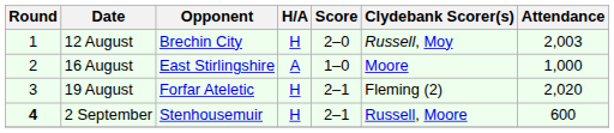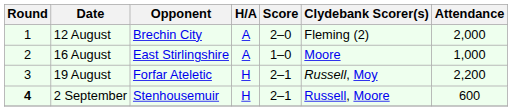12 August | H/A: H -> A
12 August | Clydebank Scorer(s): Russell, Moy -> Fleming (2)
12 August | Attendance: 2,003 -> 2,000
19 August | Clydebank Scorer(s): Fleming (2) -> Russell, Moy
19 August | Attendance: 2,020 -> 2,200
